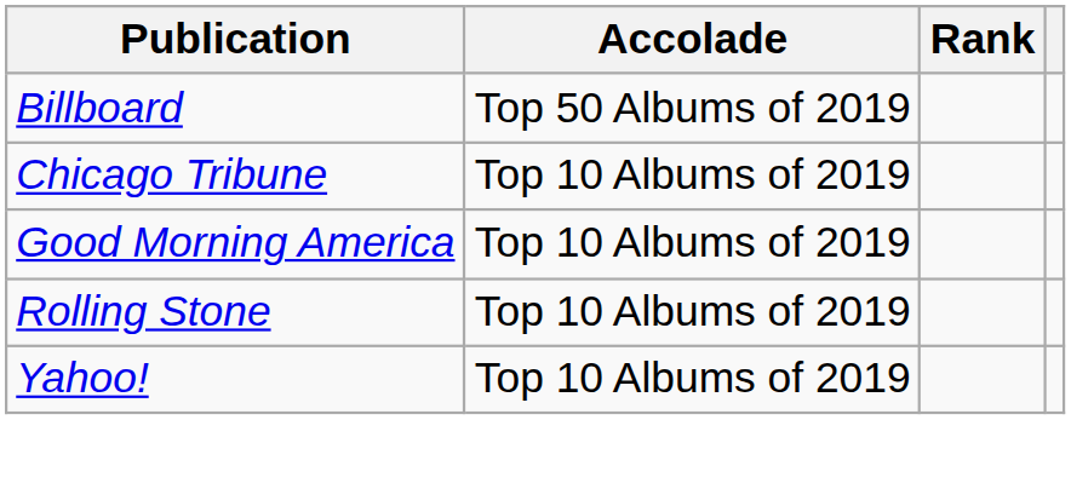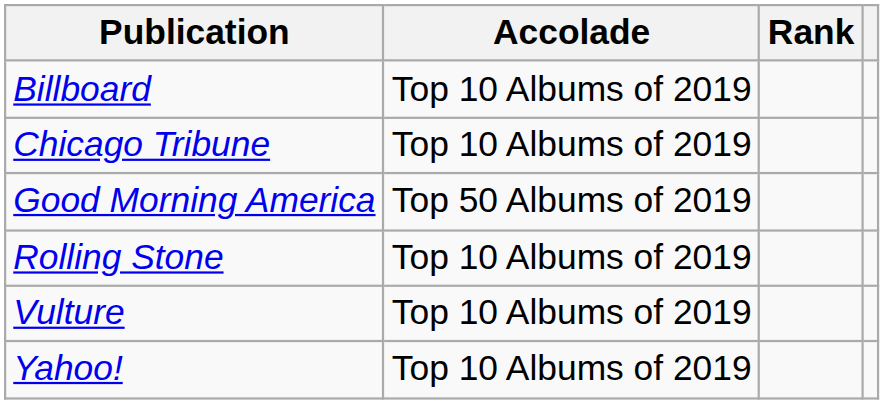Billboard | Accolade: Top 50 Albums of 2019 -> Top 10 Albums of 2019
Good Morning America | Accolade: Top 10 Albums of 2019 -> Top 50 Albums of 2019
+ row: Vulture | Top 10 Albums of 2019
